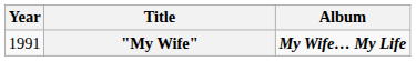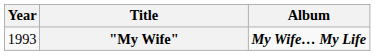"My Wife" | Year: 1991 -> 1993
